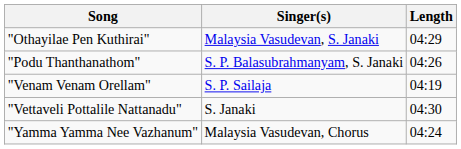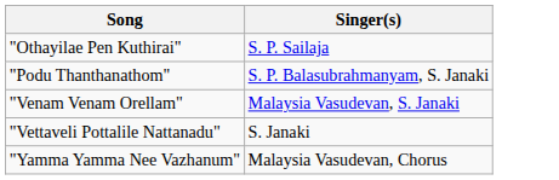- column: Length | 04:29 | 04:26 | 04:19 | 04:30 | 04:24
"Othayilae Pen Kuthirai" | Singer(s): Malaysia Vasudevan, S. Janaki -> S. P. Sailaja
"Venam Venam Orellam" | Singer(s): S. P. Sailaja -> Malaysia Vasudevan, S. Janaki
